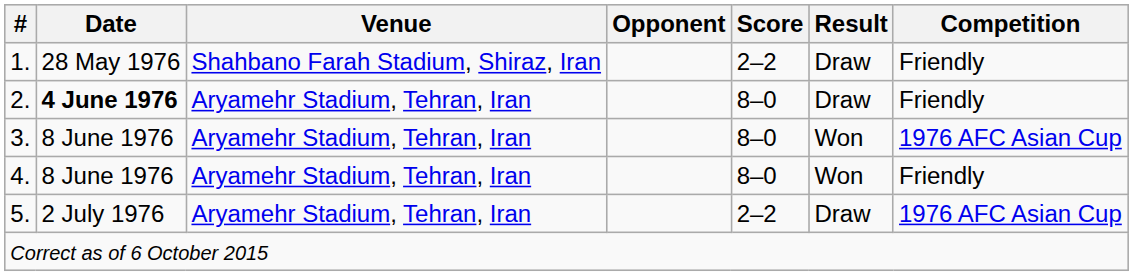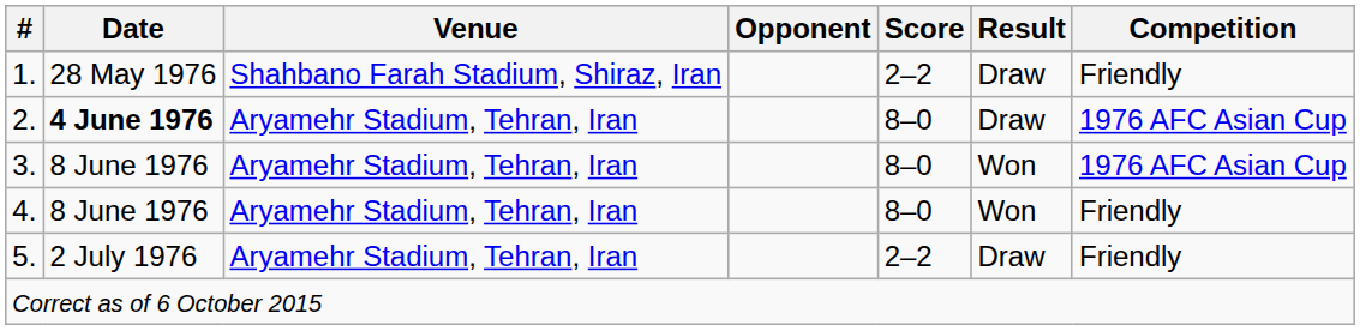2. | Competition: Friendly -> 1976 AFC Asian Cup
5. | Competition: 1976 AFC Asian Cup -> Friendly
